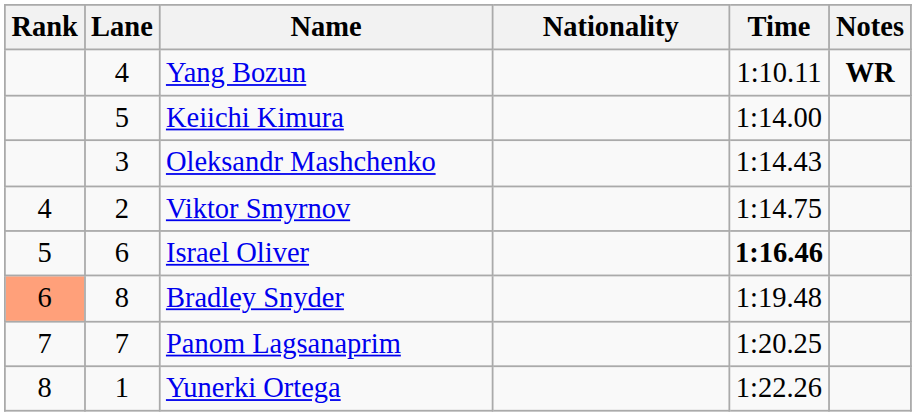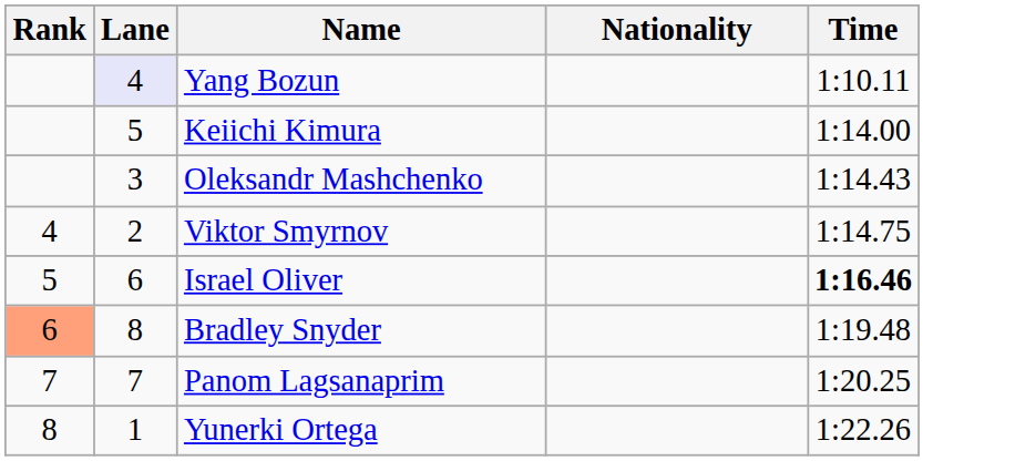- column: Notes | WR
Yang Bozun | Lane: no background -> lavender background
